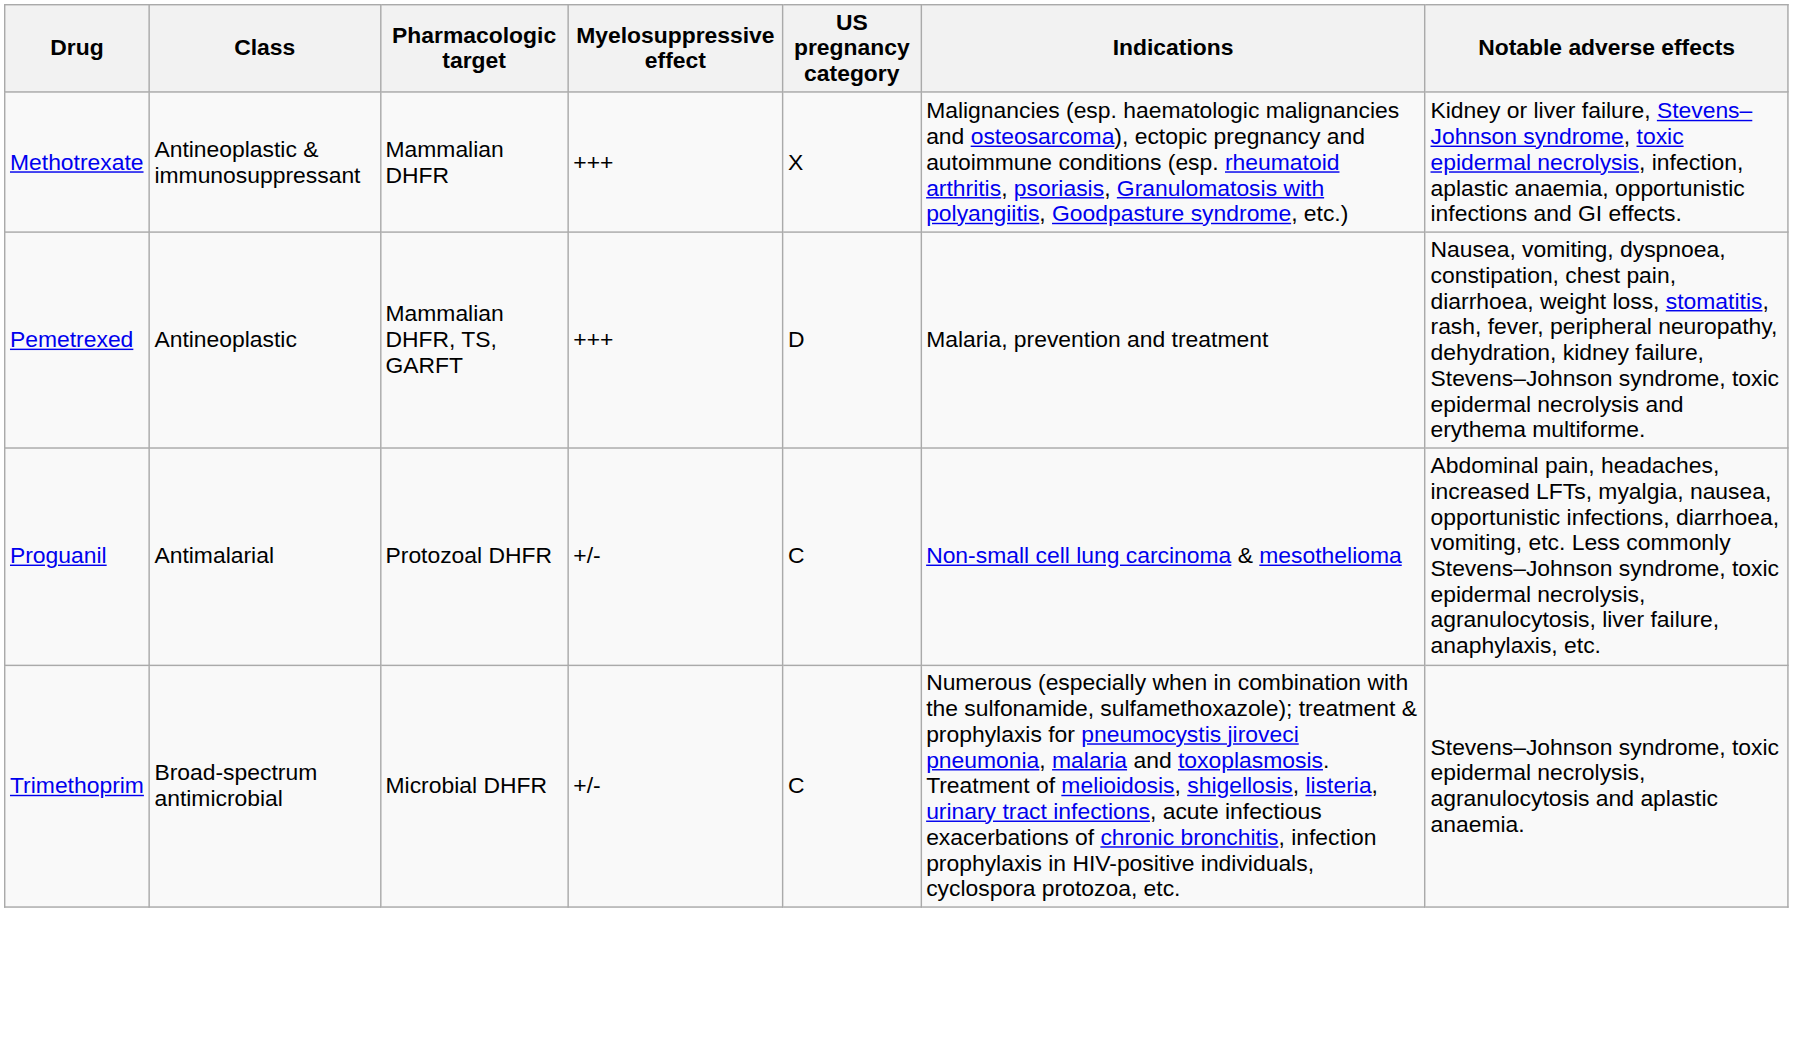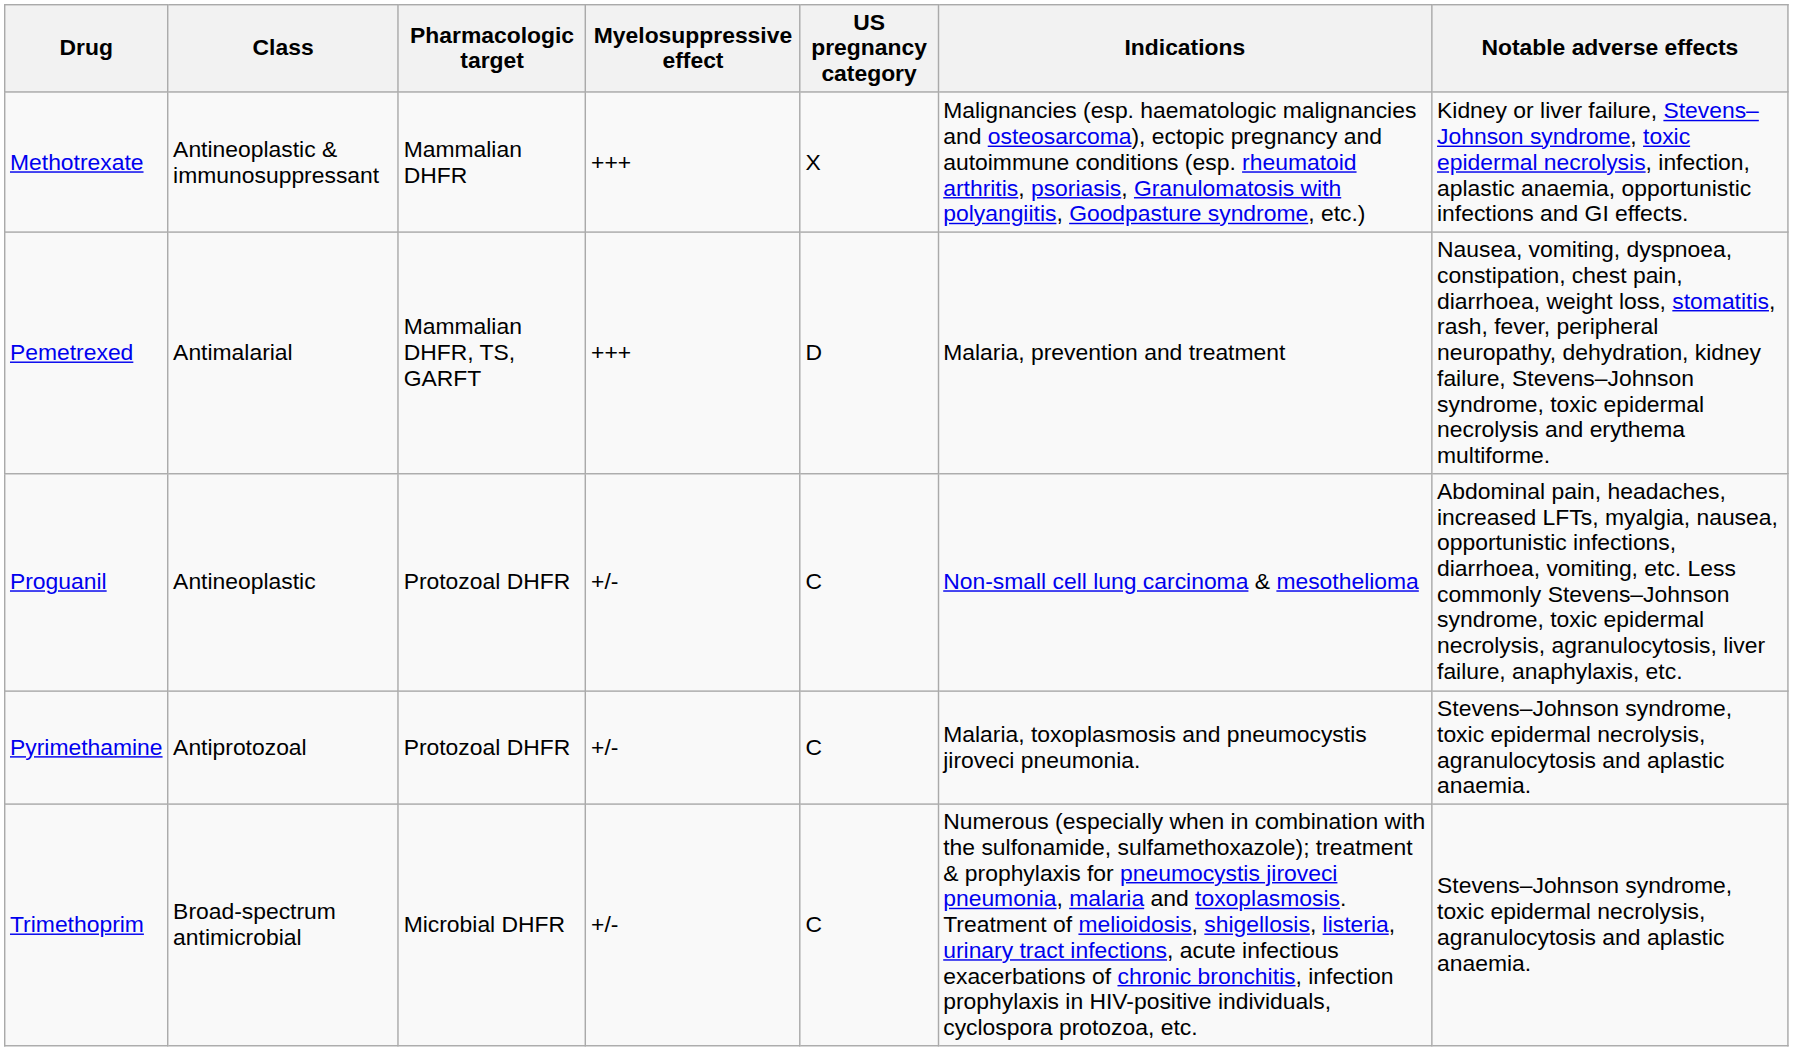Pemetrexed | Class: Antineoplastic -> Antimalarial
Proguanil | Class: Antimalarial -> Antineoplastic
+ row: Pyrimethamine | Antiprotozoal | Protozoal DHFR | +/- | C | Malaria, toxoplasmosis and pneumocystis jiroveci pneumonia. | Stevens–Johnson syndrome, toxic epidermal necrolysis, agranulocytosis and aplastic anaemia.
